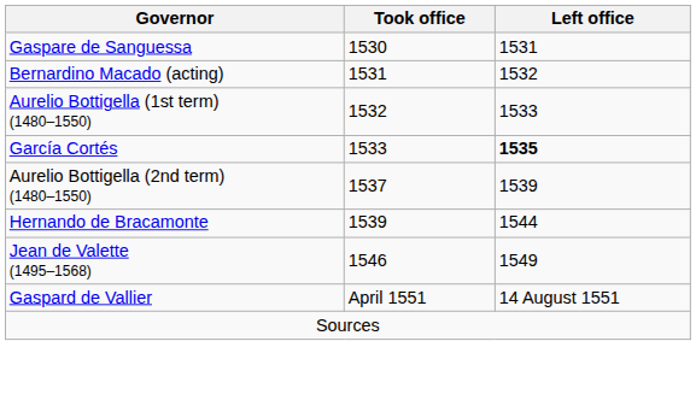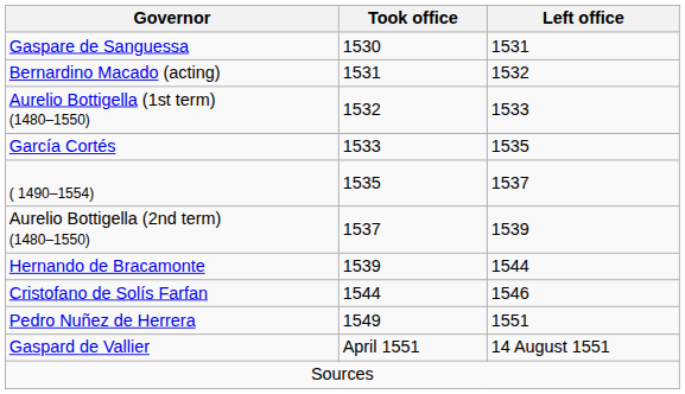García Cortés | Left office: bold -> normal
+ row: ( 1490–1554) | 1535 | 1537
+ row: Cristofano de Solís Farfan | 1544 | 1546
- row: Jean de Valette (1495–1568) | 1546 | 1549
+ row: Pedro Nuñez de Herrera | 1549 | 1551
